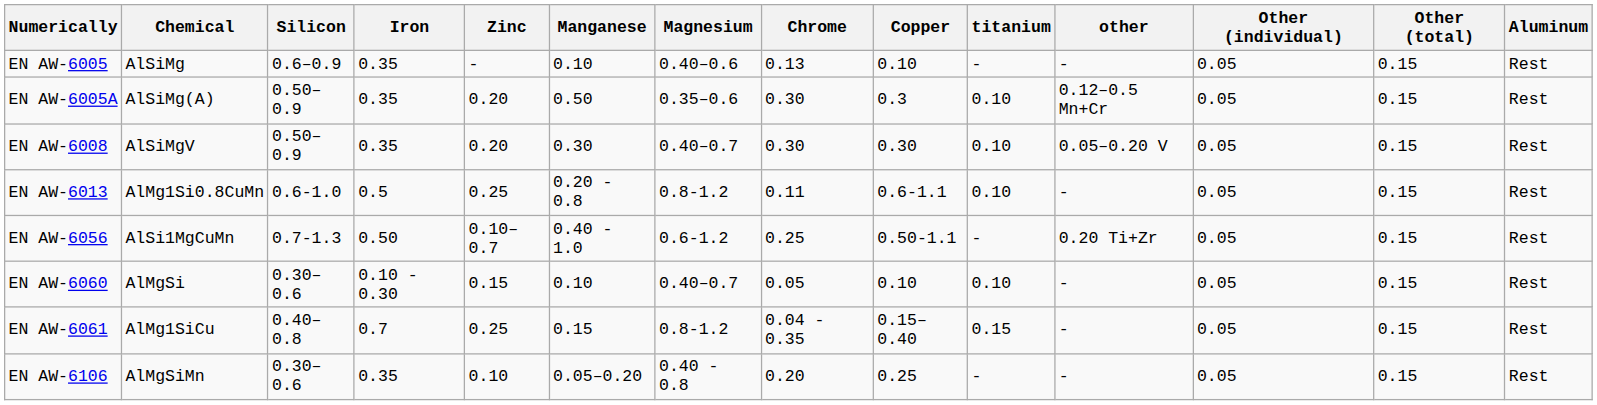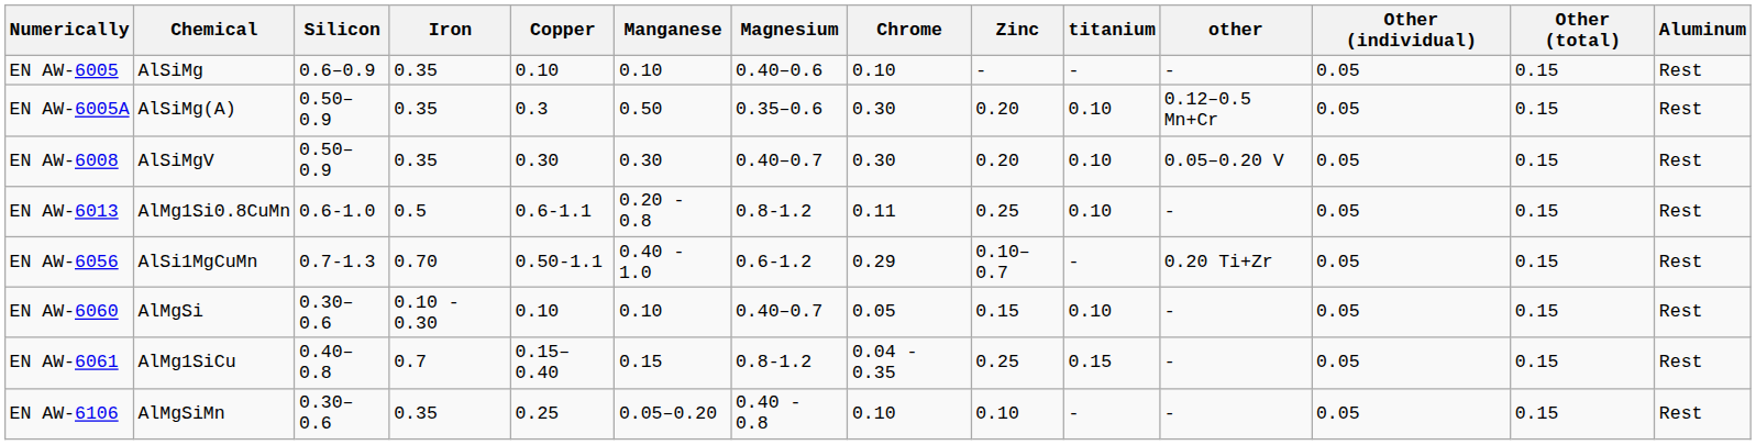columns swapped: Copper <-> Zinc
EN AW-6005 | Chrome: 0.13 -> 0.10
EN AW-6056 | Iron: 0.50 -> 0.70
EN AW-6056 | Chrome: 0.25 -> 0.29
EN AW-6106 | Chrome: 0.20 -> 0.10
